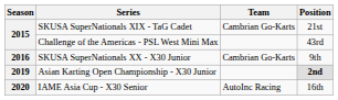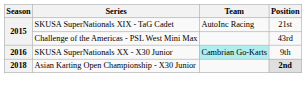SKUSA SuperNationals XIX - TaG Cadet | Team: Cambrian Go-Karts -> AutoInc Racing
SKUSA SuperNationals XX - X30 Junior | Team: no background -> paleturquoise background
Asian Karting Open Championship - X30 Junior | Season: 2019 -> 2018
- row: 2020 | IAME Asia Cup - X30 Senior | AutoInc Racing | 16th
